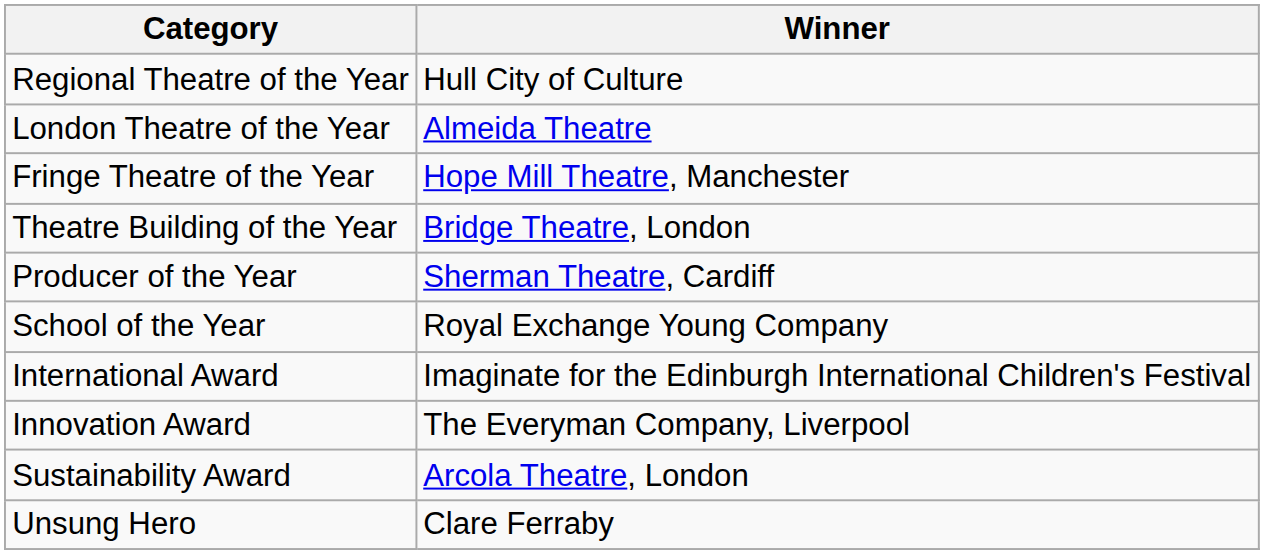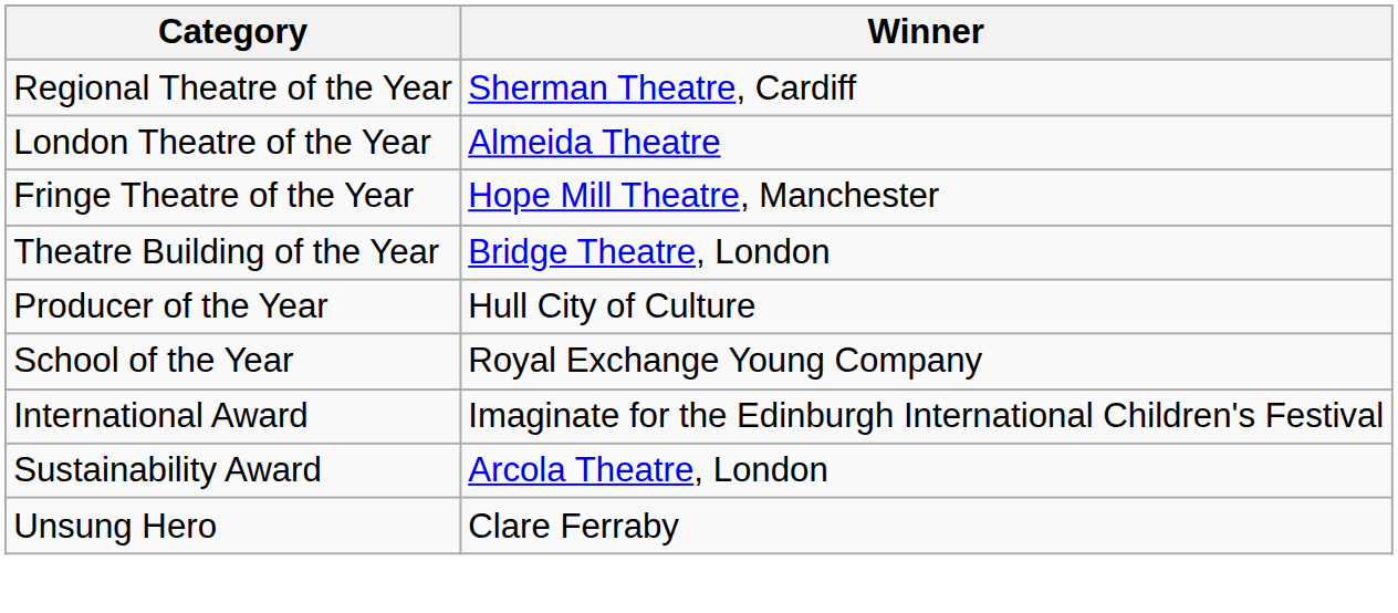Regional Theatre of the Year | Winner: Hull City of Culture -> Sherman Theatre, Cardiff
Producer of the Year | Winner: Sherman Theatre, Cardiff -> Hull City of Culture
- row: Innovation Award | The Everyman Company, Liverpool
